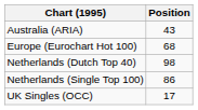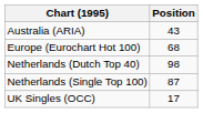Netherlands (Single Top 100) | Position: 86 -> 87
